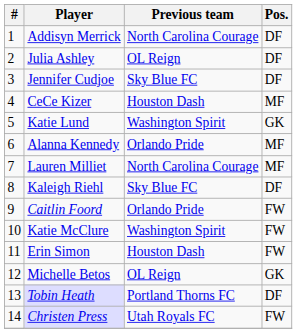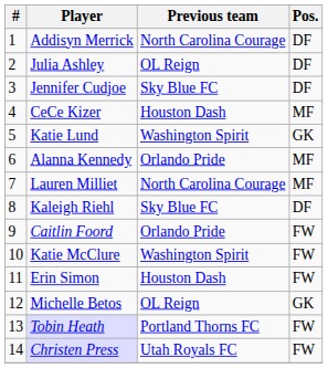Tobin Heath | Pos.: DF -> FW
